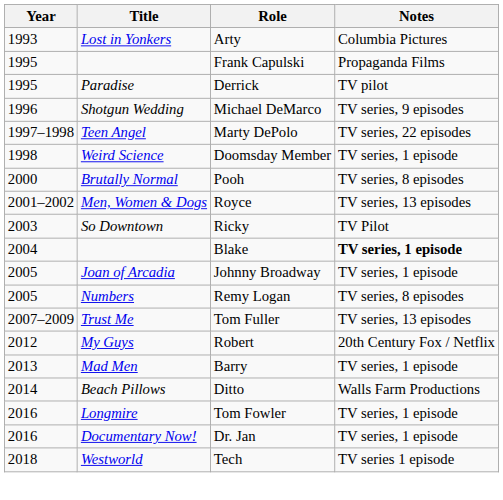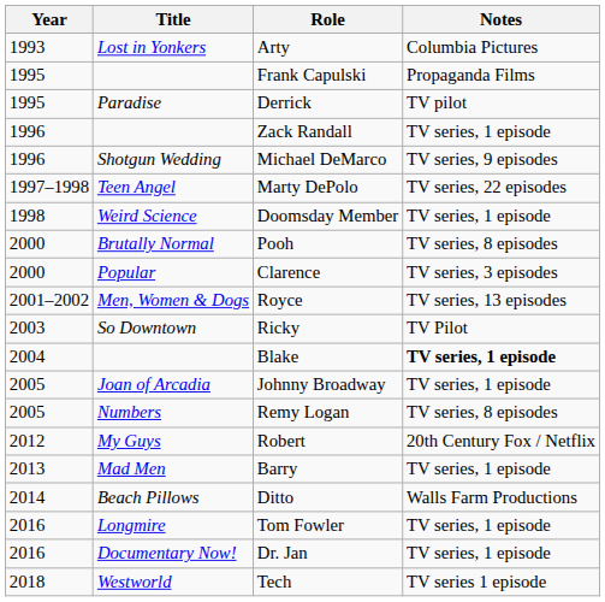+ row: 1996 | Zack Randall | TV series, 1 episode
+ row: 2000 | Popular | Clarence | TV series, 3 episodes
- row: 2007–2009 | Trust Me | Tom Fuller | TV series, 13 episodes
